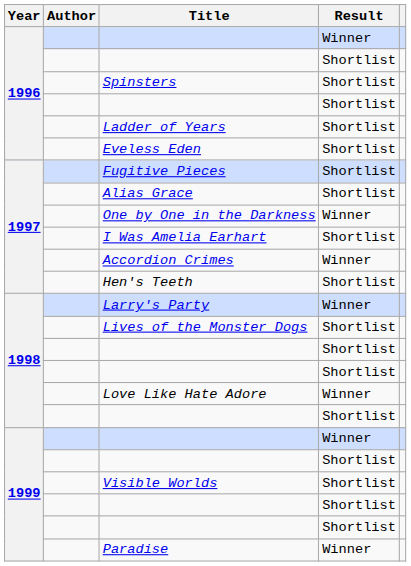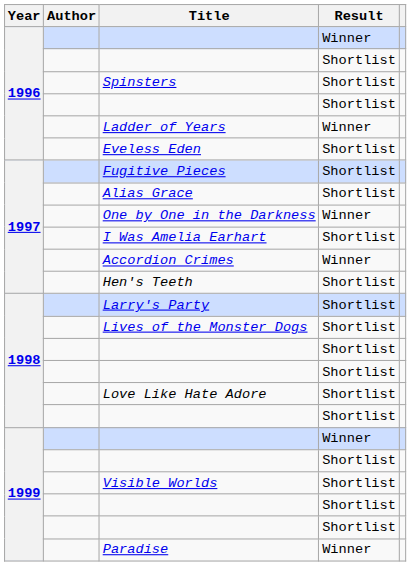Ladder of Years | Result: Shortlist -> Winner
Larry's Party | Result: Winner -> Shortlist
Love Like Hate Adore | Result: Winner -> Shortlist
